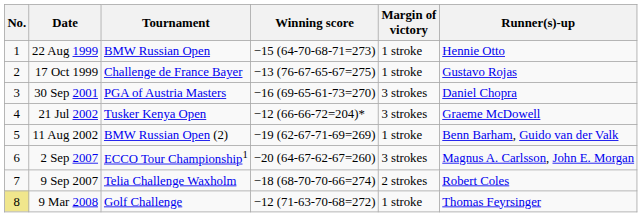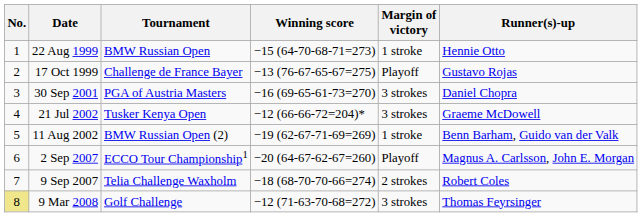17 Oct 1999 | Margin of victory: 1 stroke -> Playoff
2 Sep 2007 | Margin of victory: 3 strokes -> Playoff
9 Mar 2008 | Margin of victory: 1 stroke -> 3 strokes
